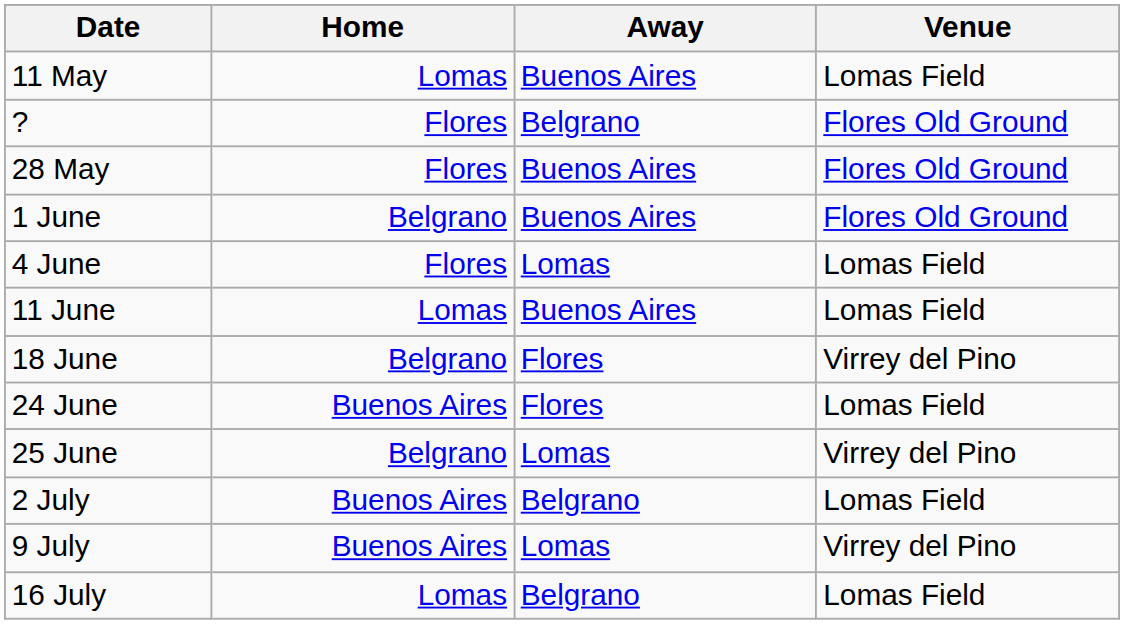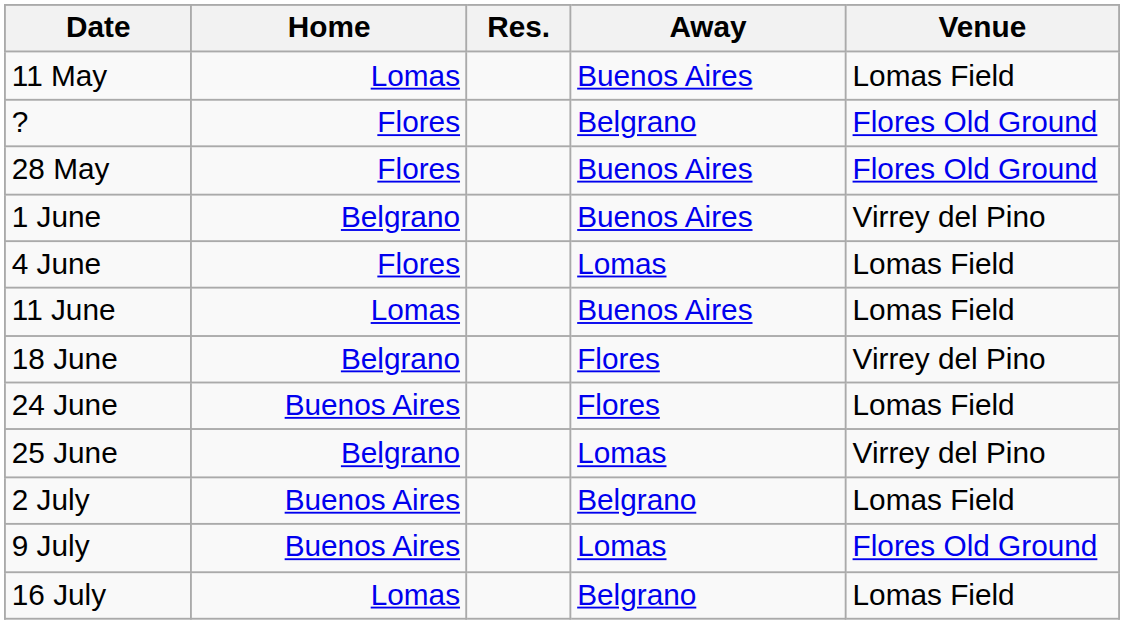+ column: Res.
1 June | Venue: Flores Old Ground -> Virrey del Pino
9 July | Venue: Virrey del Pino -> Flores Old Ground
